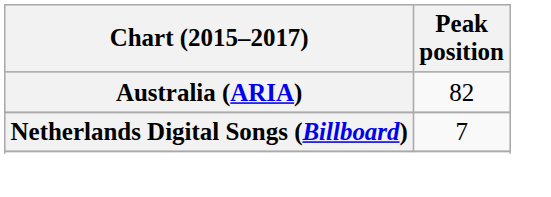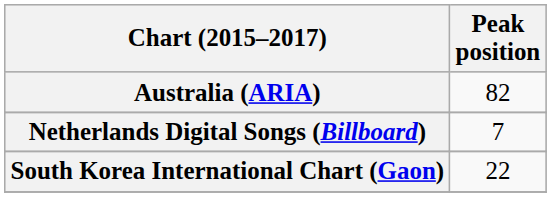+ row: South Korea International Chart (Gaon) | 22
